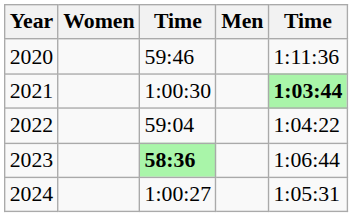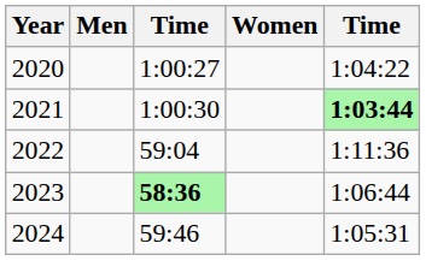columns swapped: Men <-> Women
2020 | column 3: 59:46 -> 1:00:27
2020 | column 5: 1:11:36 -> 1:04:22
2022 | column 5: 1:04:22 -> 1:11:36
2024 | column 3: 1:00:27 -> 59:46
